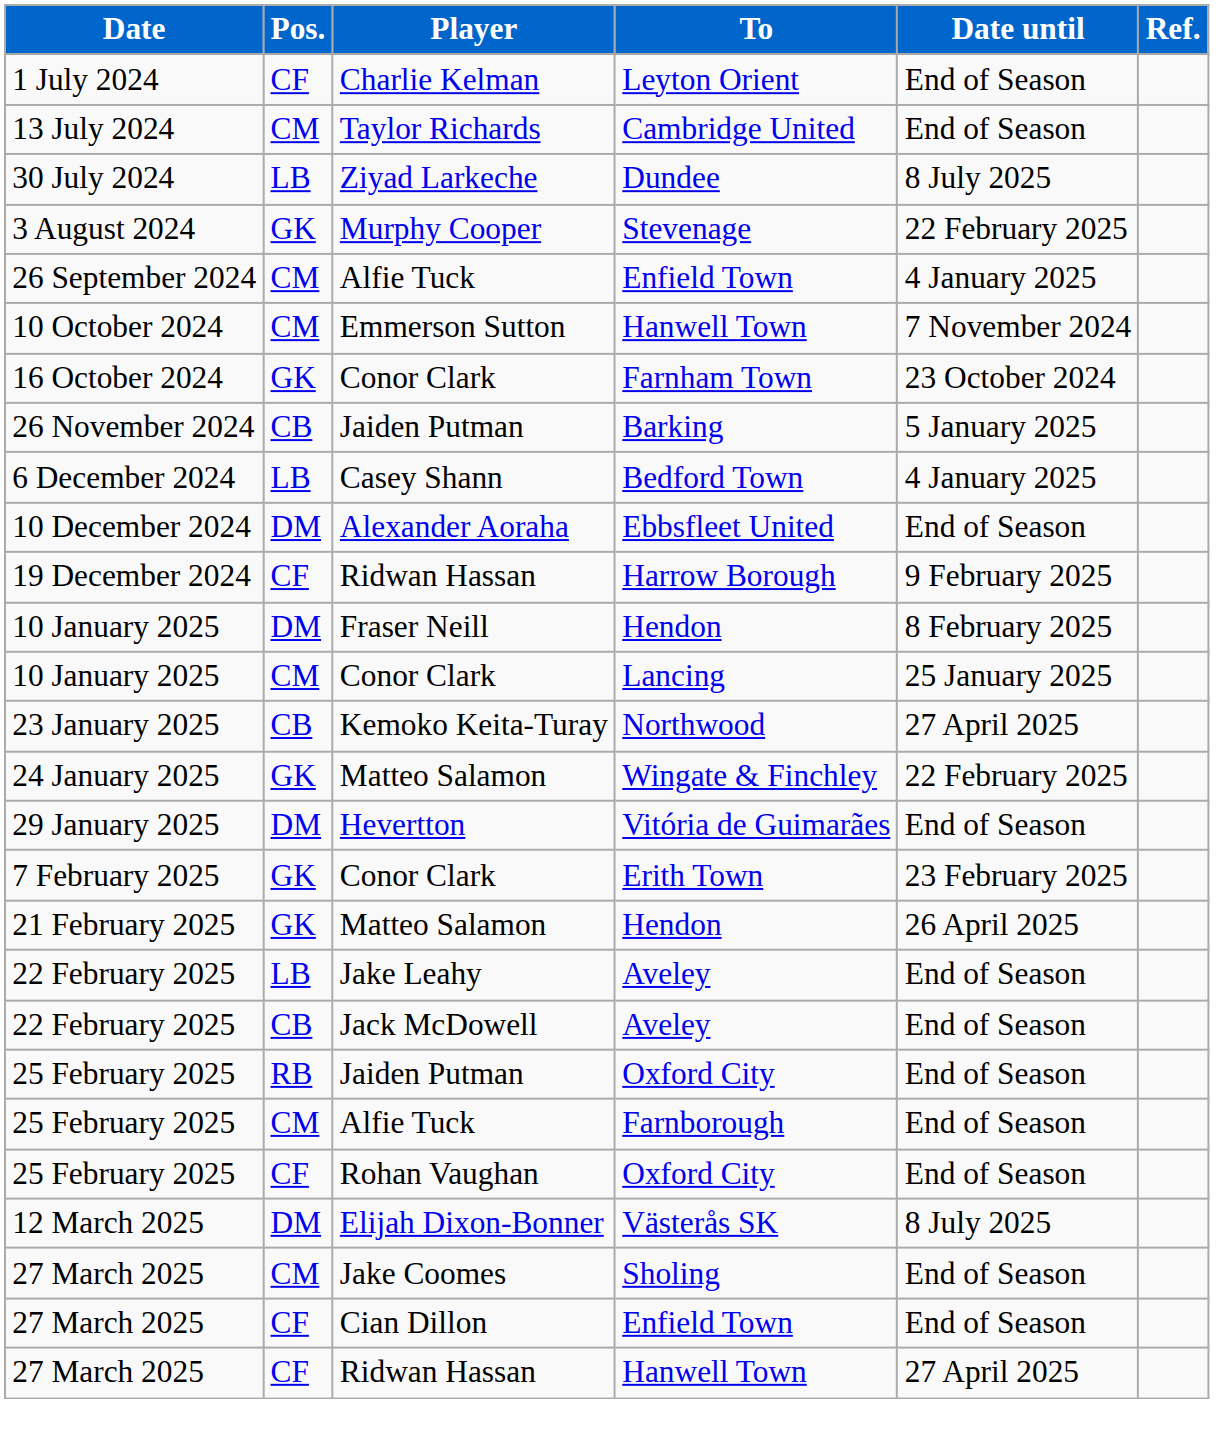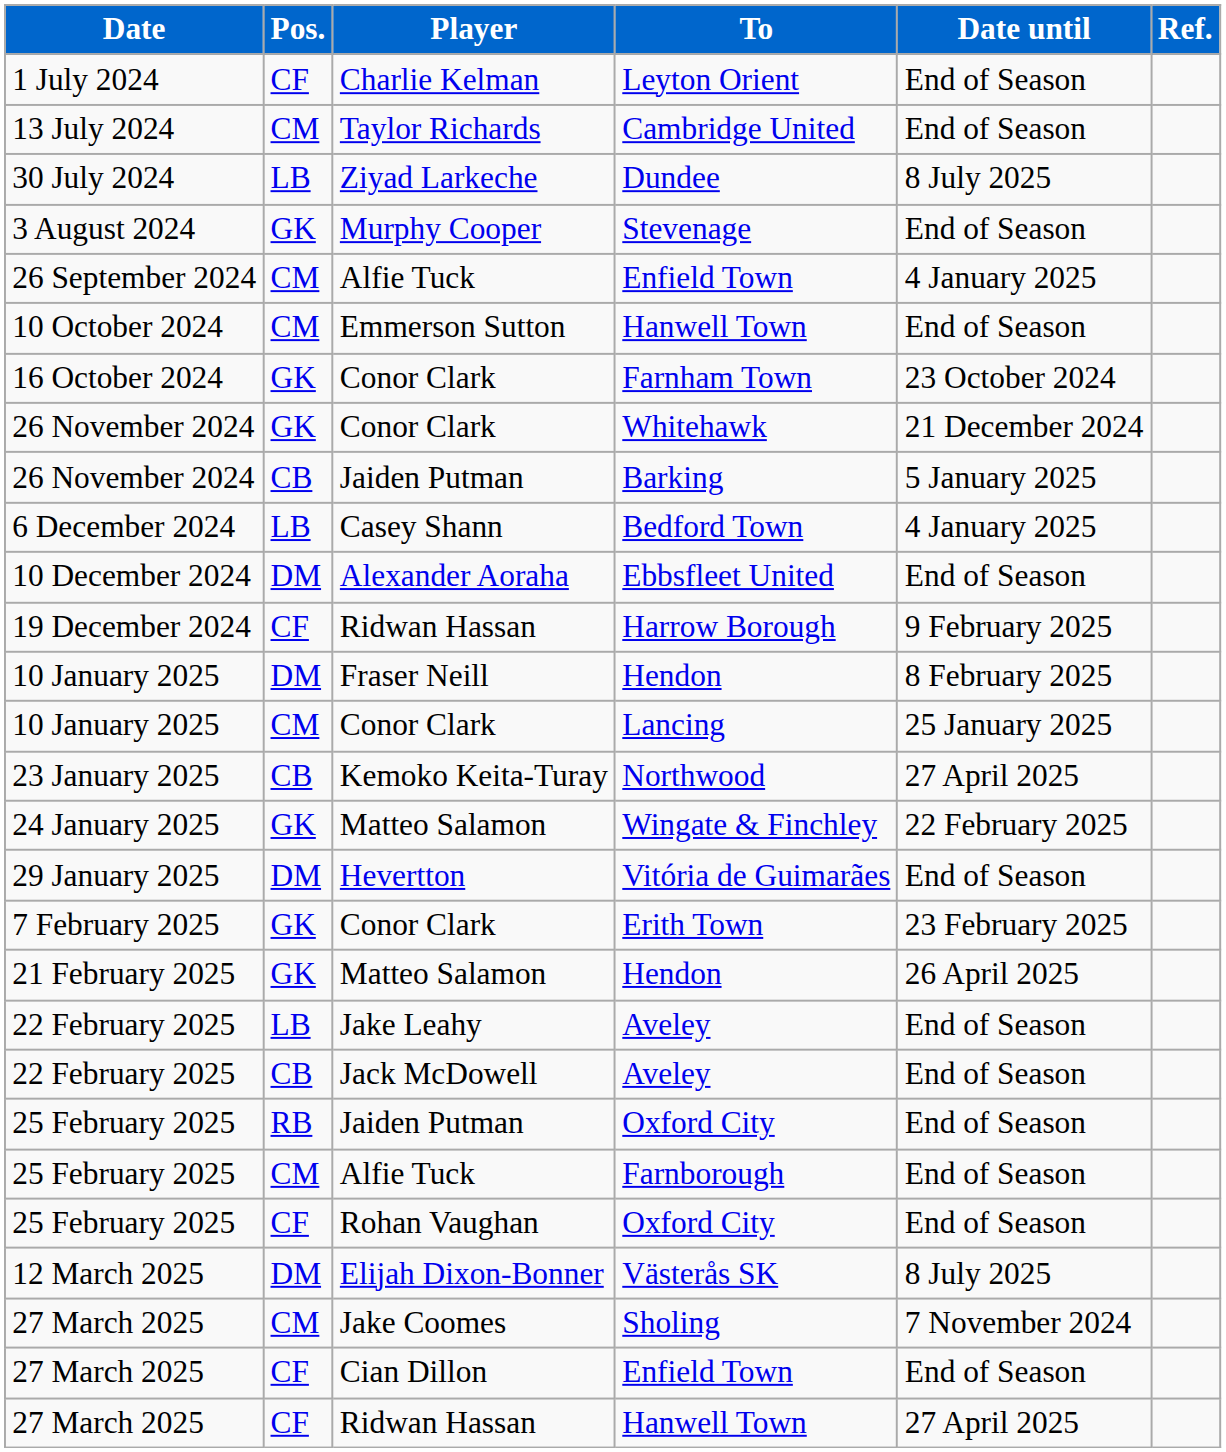Stevenage | Date until: 22 February 2025 -> End of Season
Emmerson Sutton / Hanwell Town | Date until: 7 November 2024 -> End of Season
+ row: 26 November 2024 | GK | Conor Clark | Whitehawk | 21 December 2024
Sholing | Date until: End of Season -> 7 November 2024
